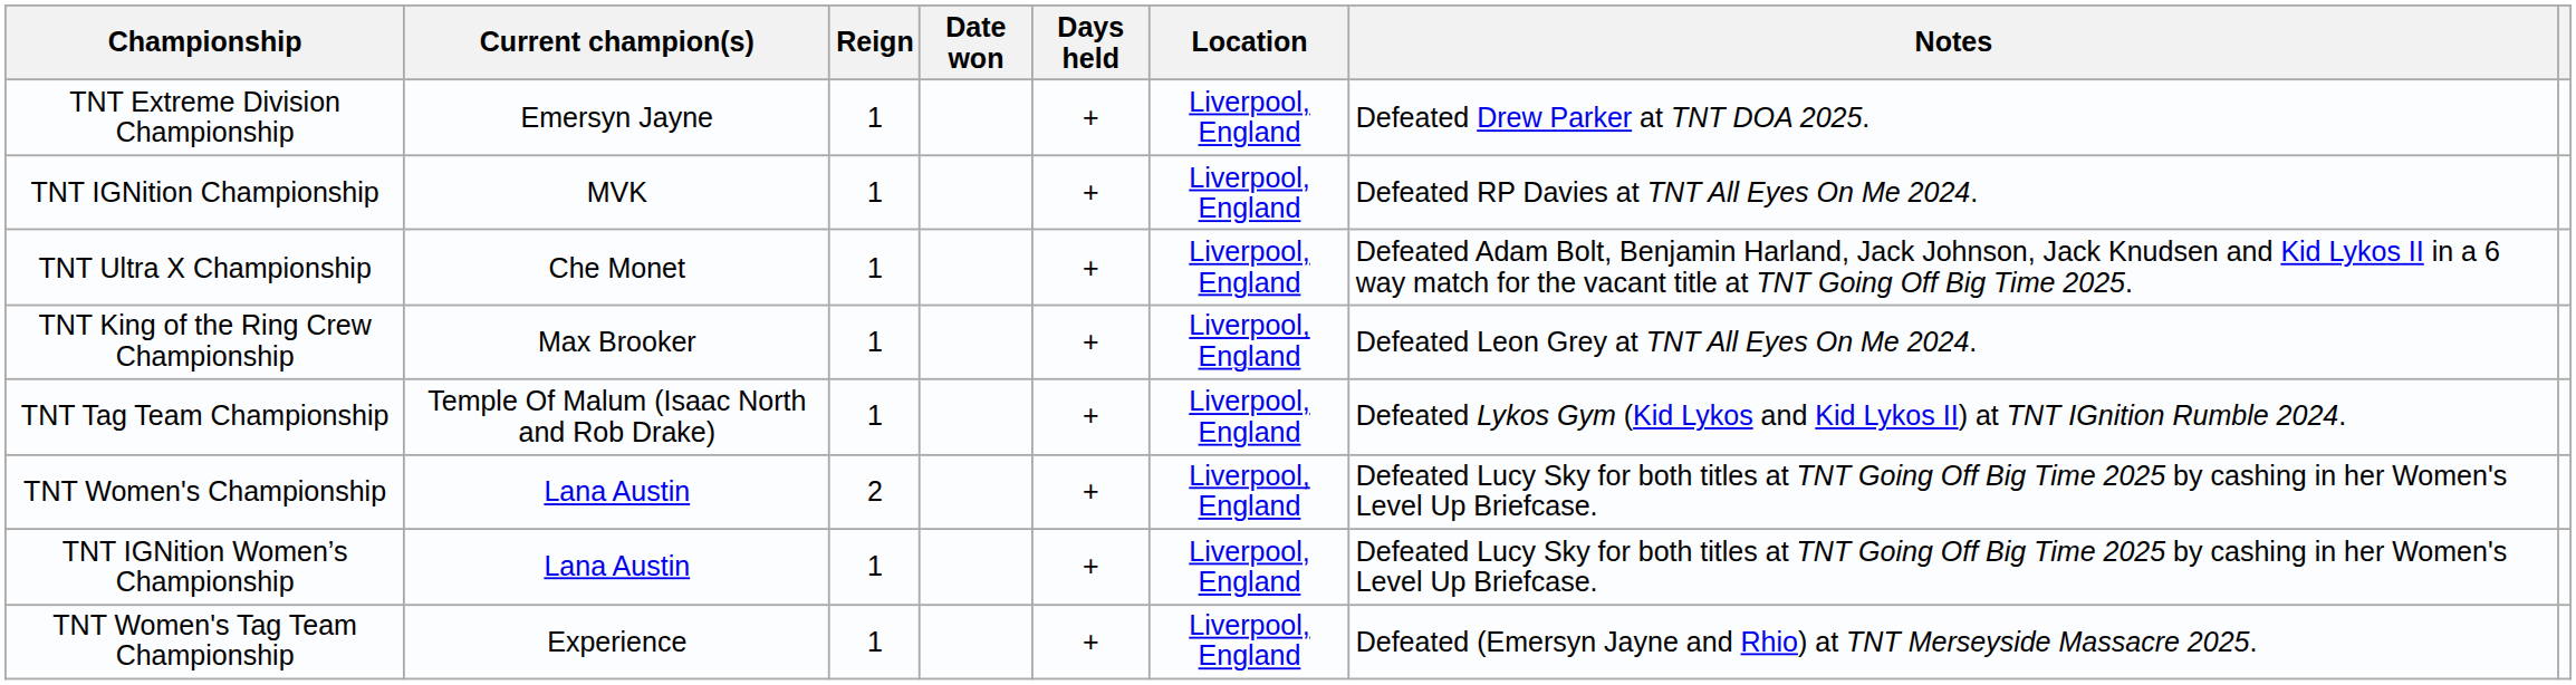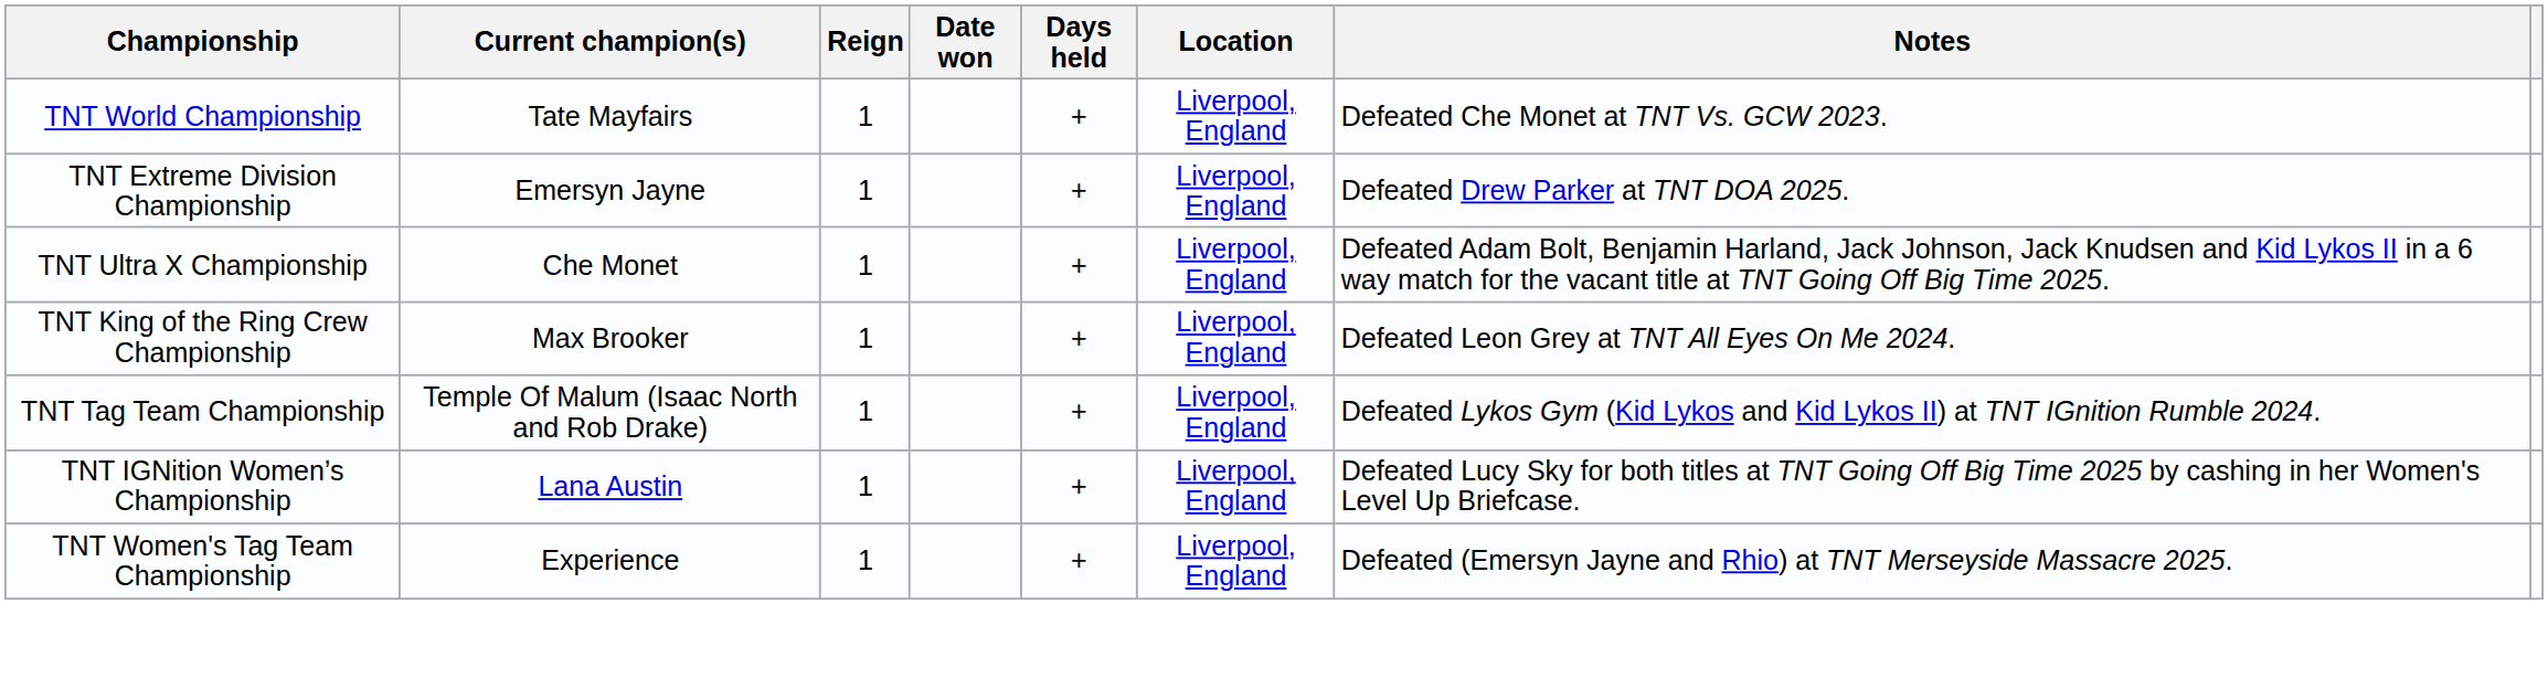+ row: TNT World Championship | Tate Mayfairs | 1 | + | Liverpool, England | Defeated Che Monet at TNT Vs. GCW 2023.
- row: TNT IGNition Championship | MVK | 1 | + | Liverpool, England | Defeated RP Davies at TNT All Eyes On Me 2024.
- row: TNT Women's Championship | Lana Austin | 2 | + | Liverpool, England | Defeated Lucy Sky for both titles at TNT Going Off Big Time 2025 by cashing in her Women's Level Up Briefcase.
